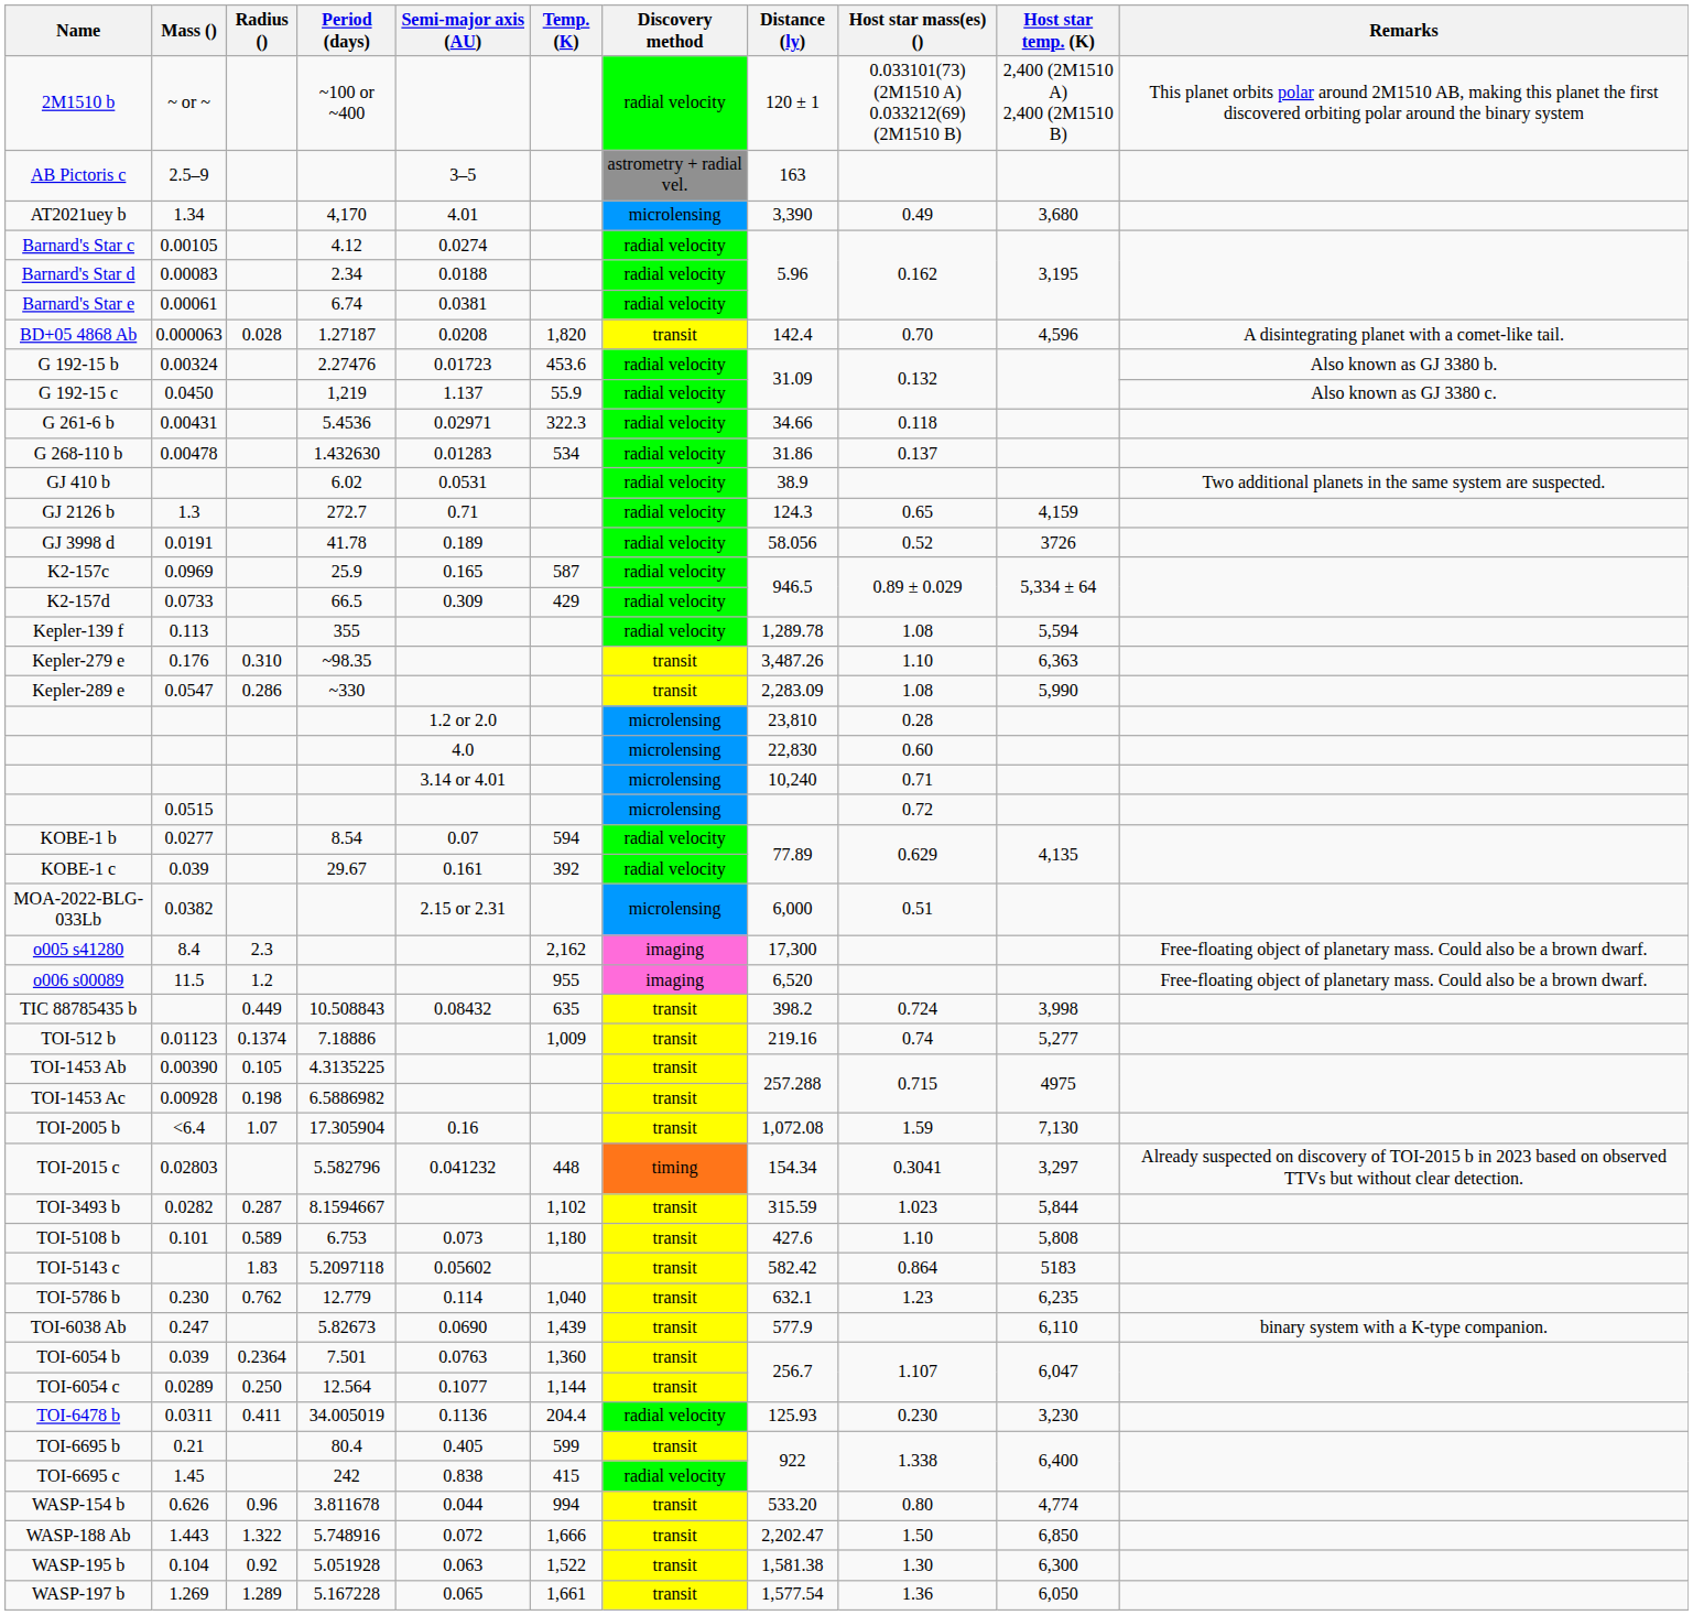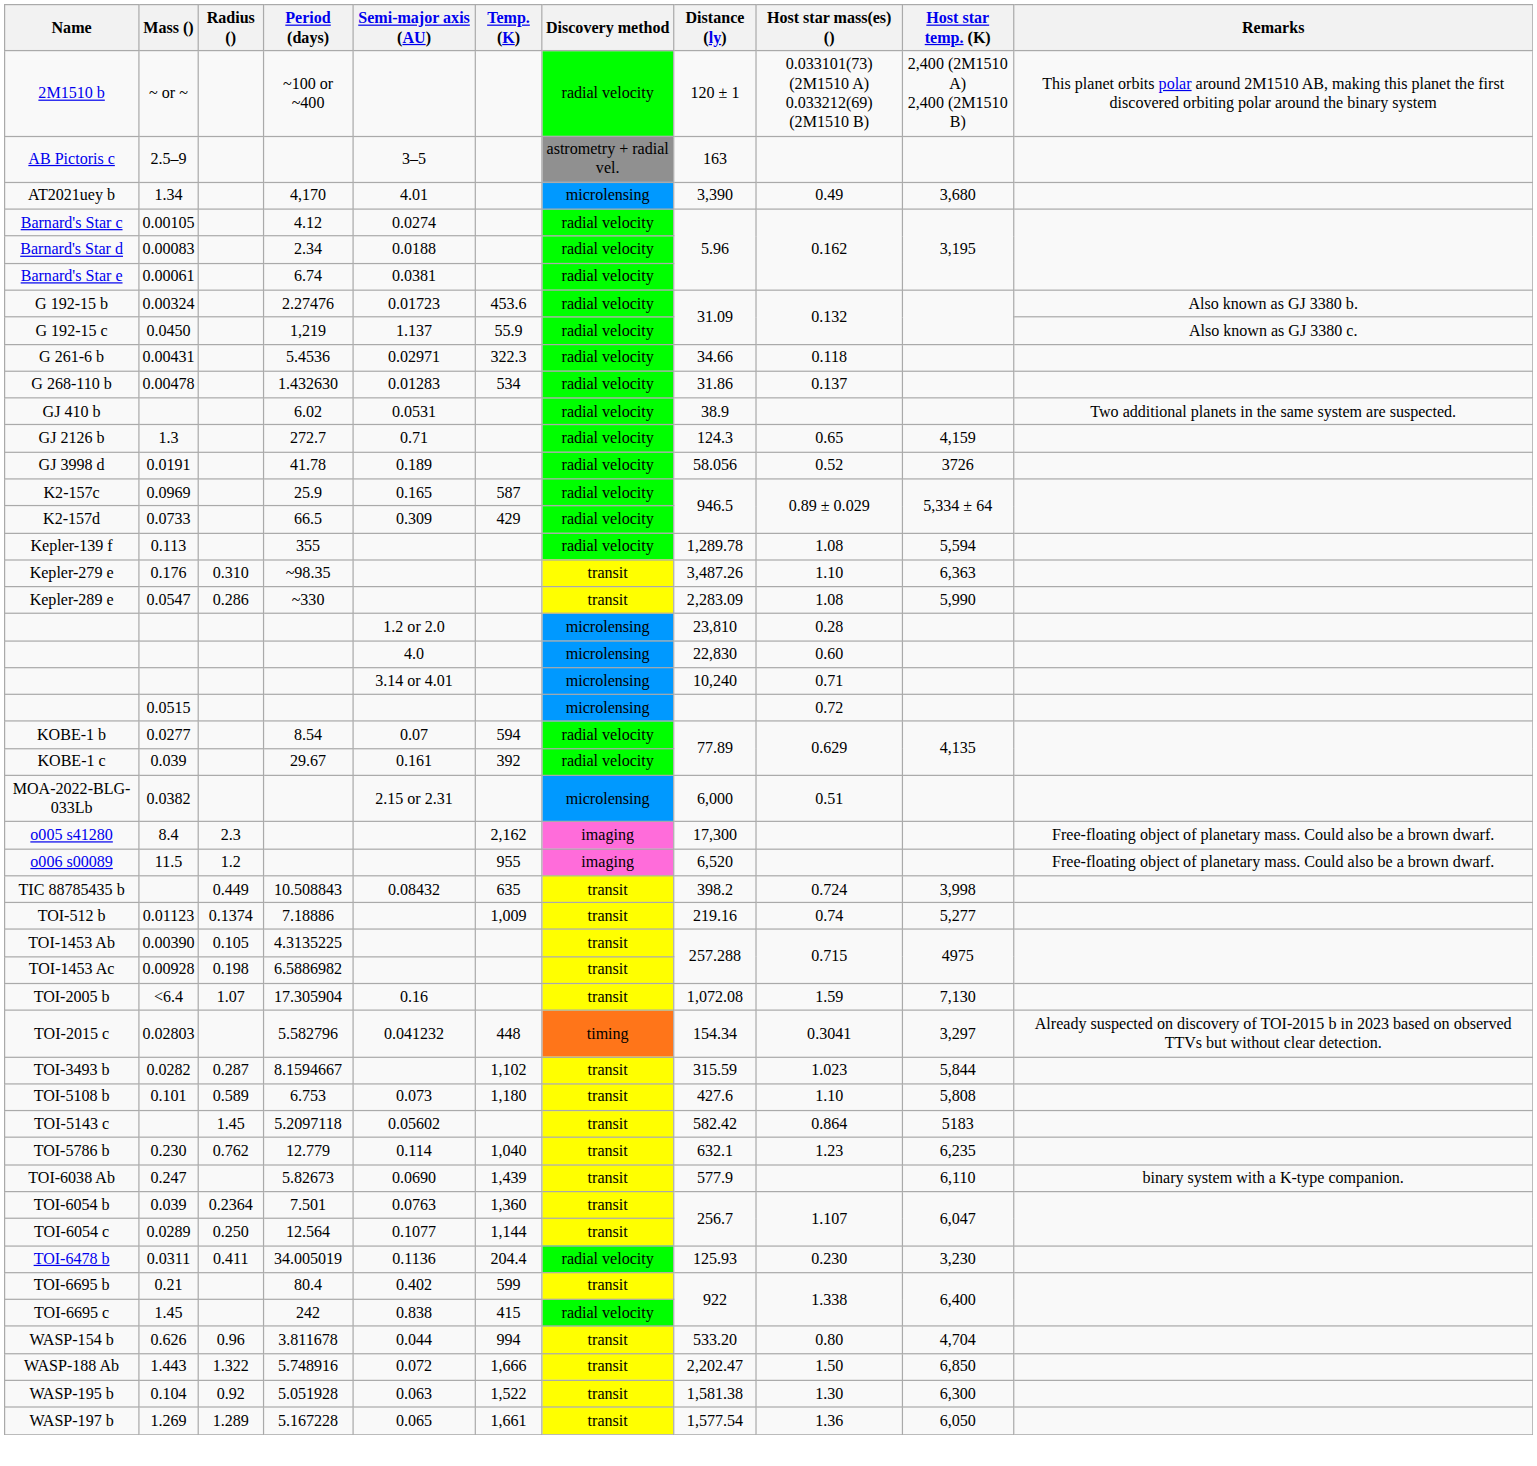- row: BD+05 4868 Ab | 0.000063 | 0.028 | 1.27187 | 0.0208 | 1,820 | transit | 142.4 | 0.70 | 4,596 | A disintegrating planet with a comet-like tail.
TOI-5143 c | Radius (): 1.83 -> 1.45
TOI-6695 b | Semi-major axis (AU): 0.405 -> 0.402
WASP-154 b | Host star temp. (K): 4,774 -> 4,704
